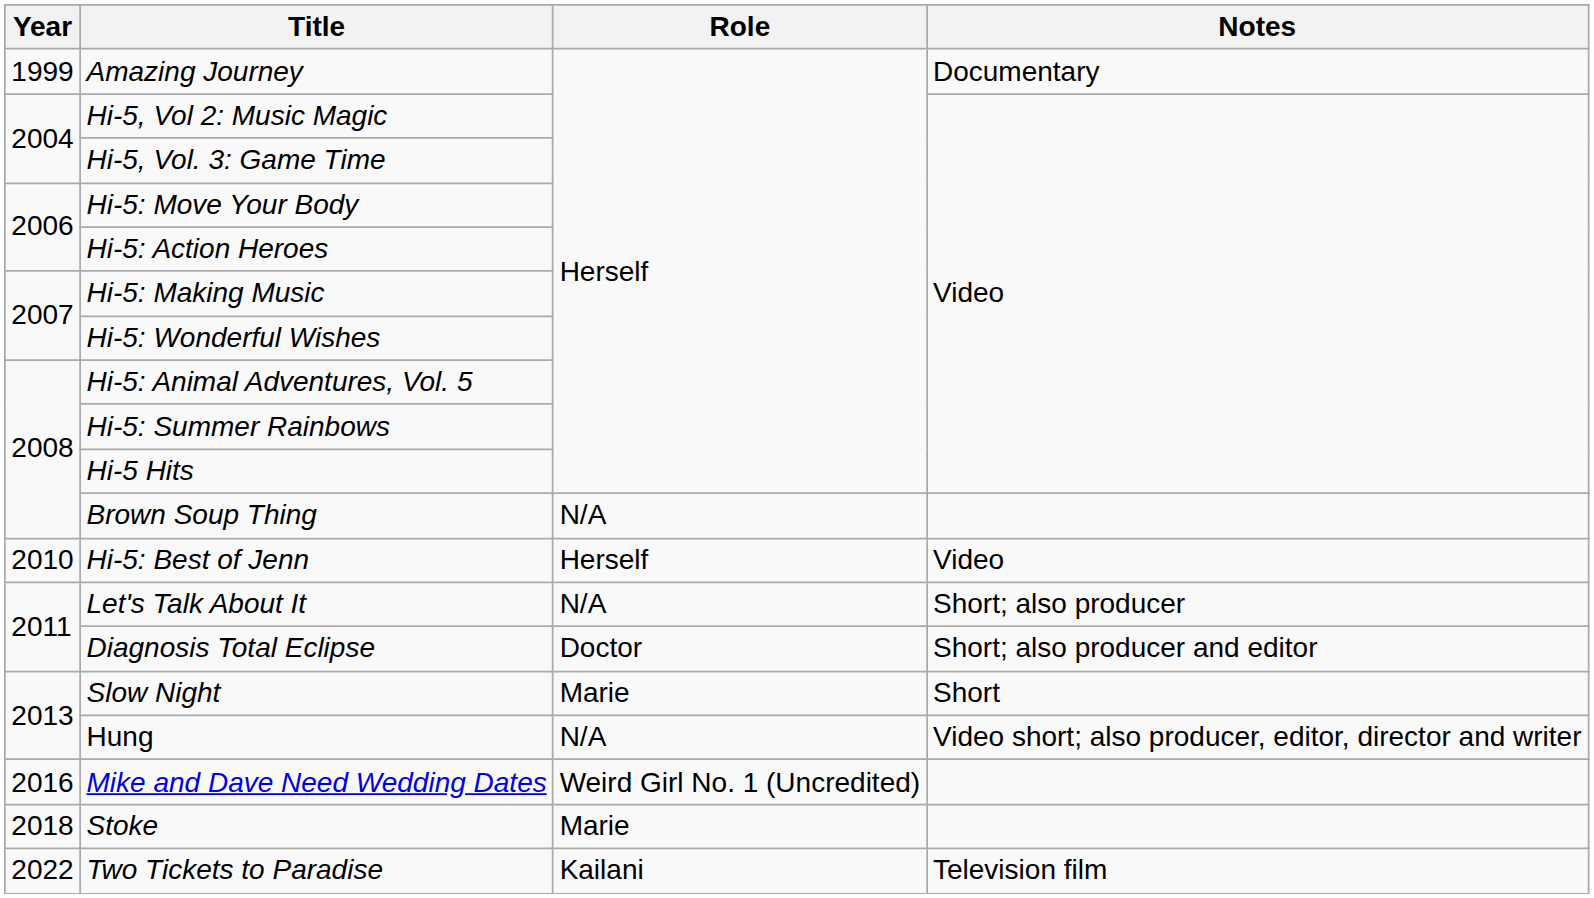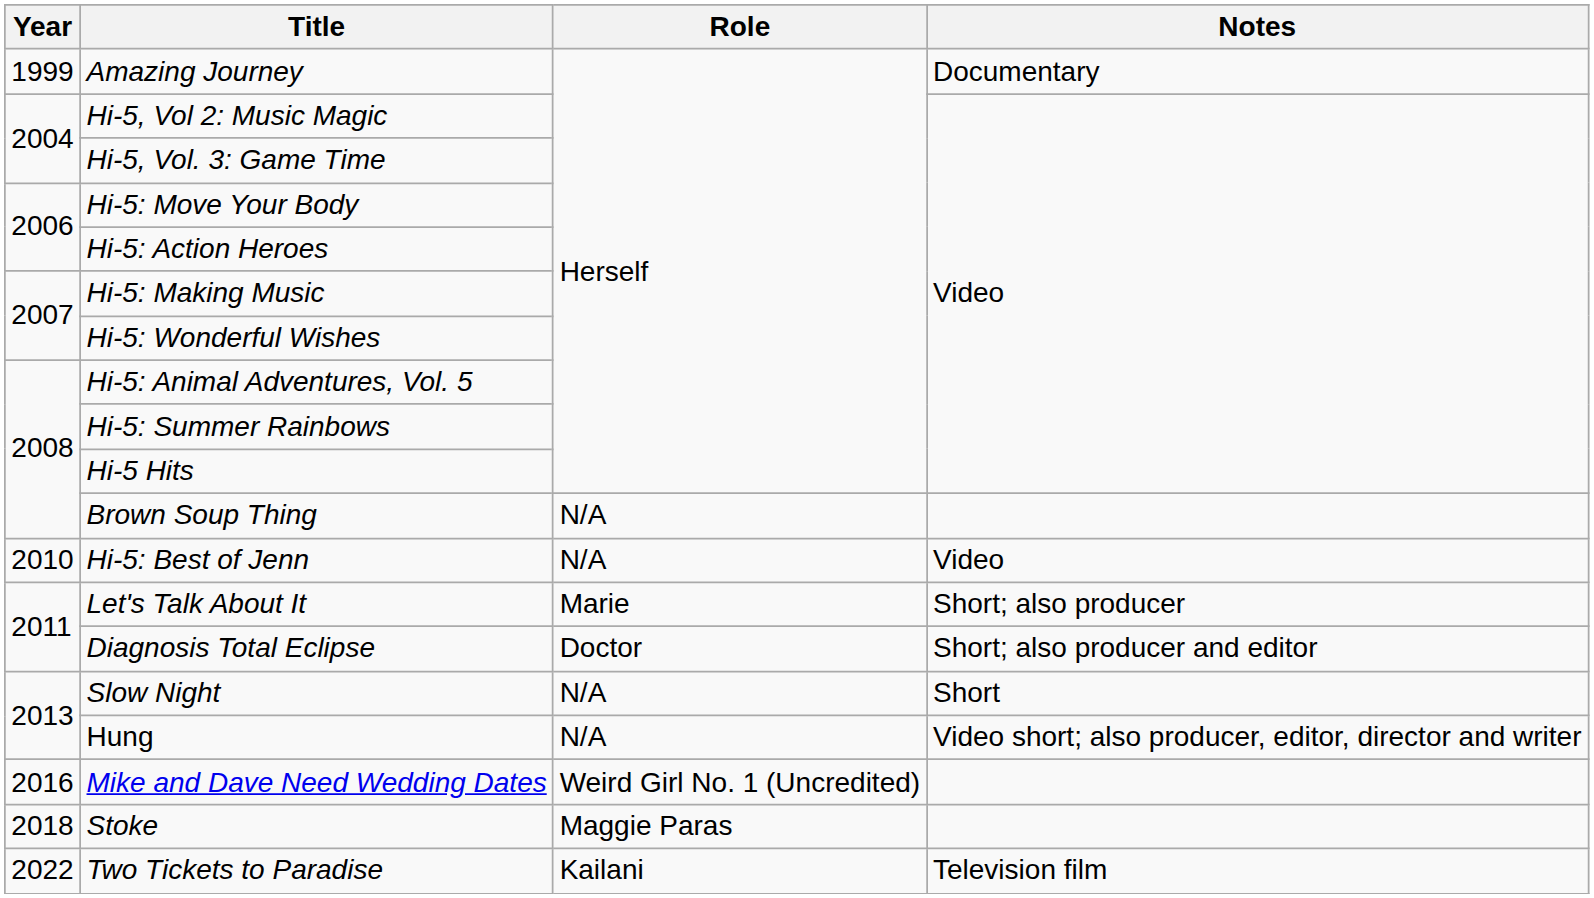Hi-5: Best of Jenn | Role: Herself -> N/A
Let's Talk About It | Role: N/A -> Marie
Slow Night | Role: Marie -> N/A
Stoke | Role: Marie -> Maggie Paras
